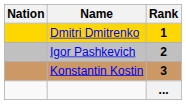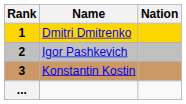columns swapped: Rank <-> Nation
